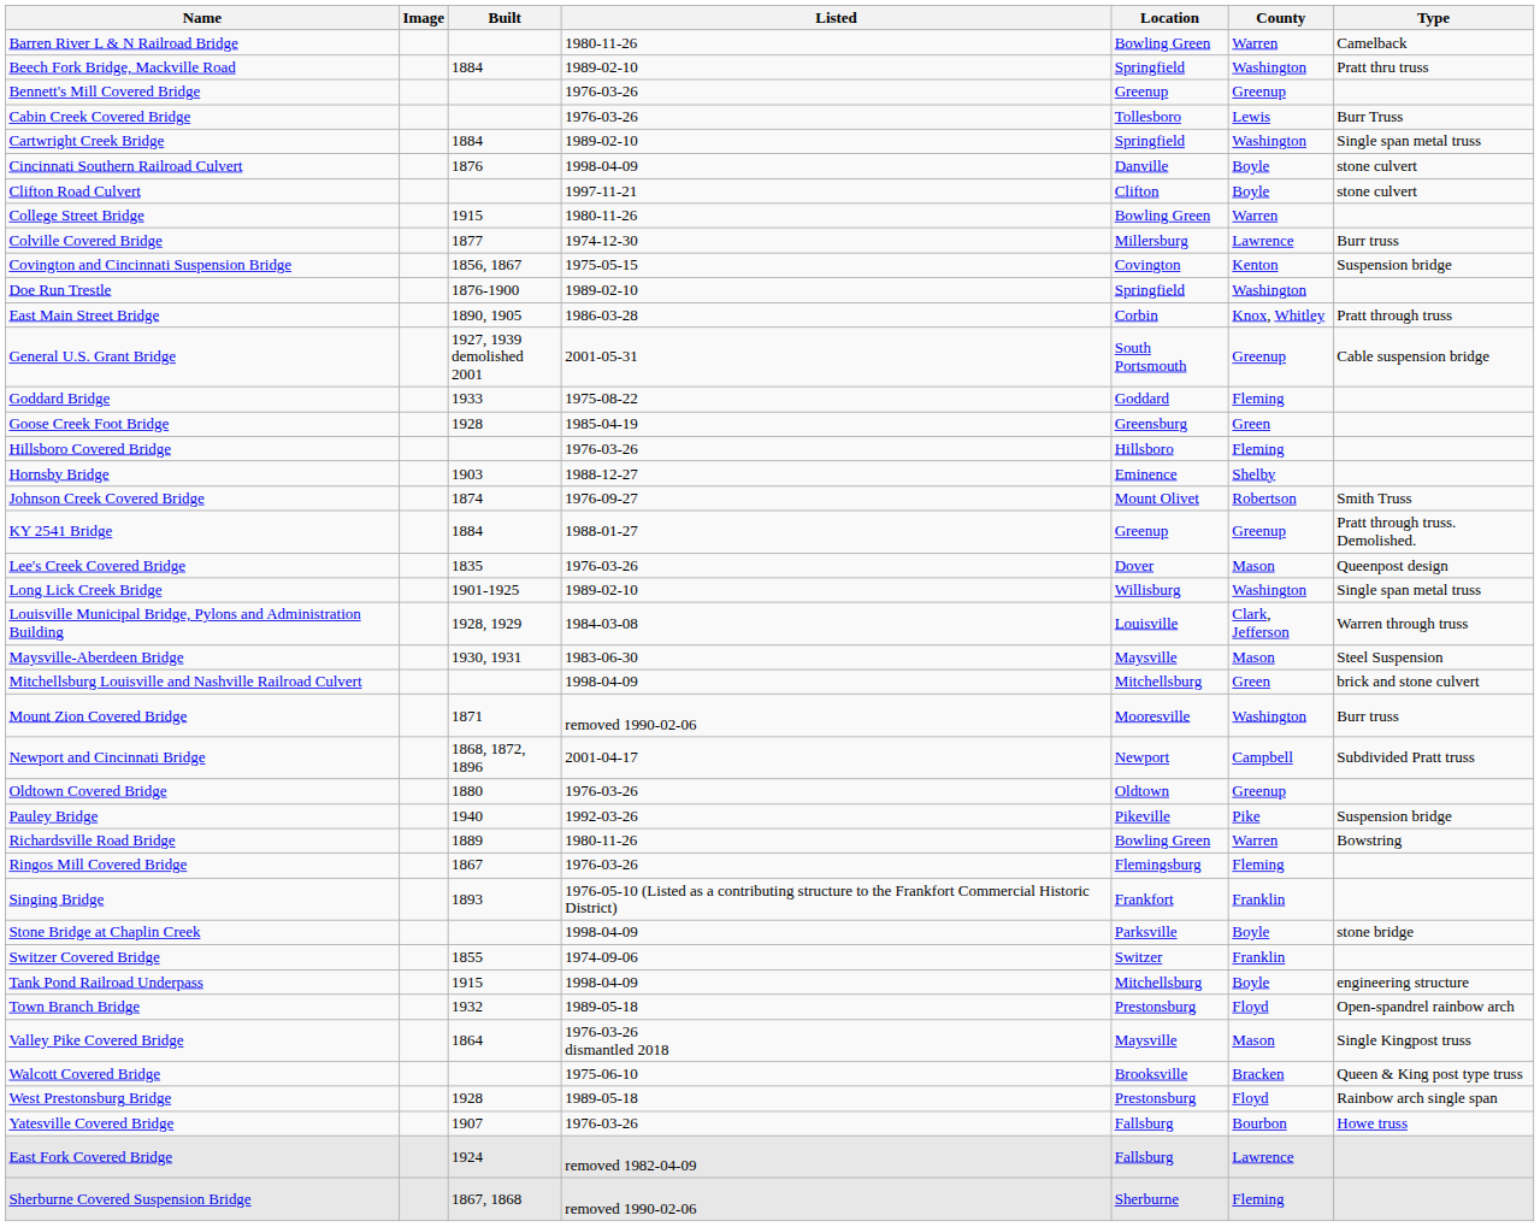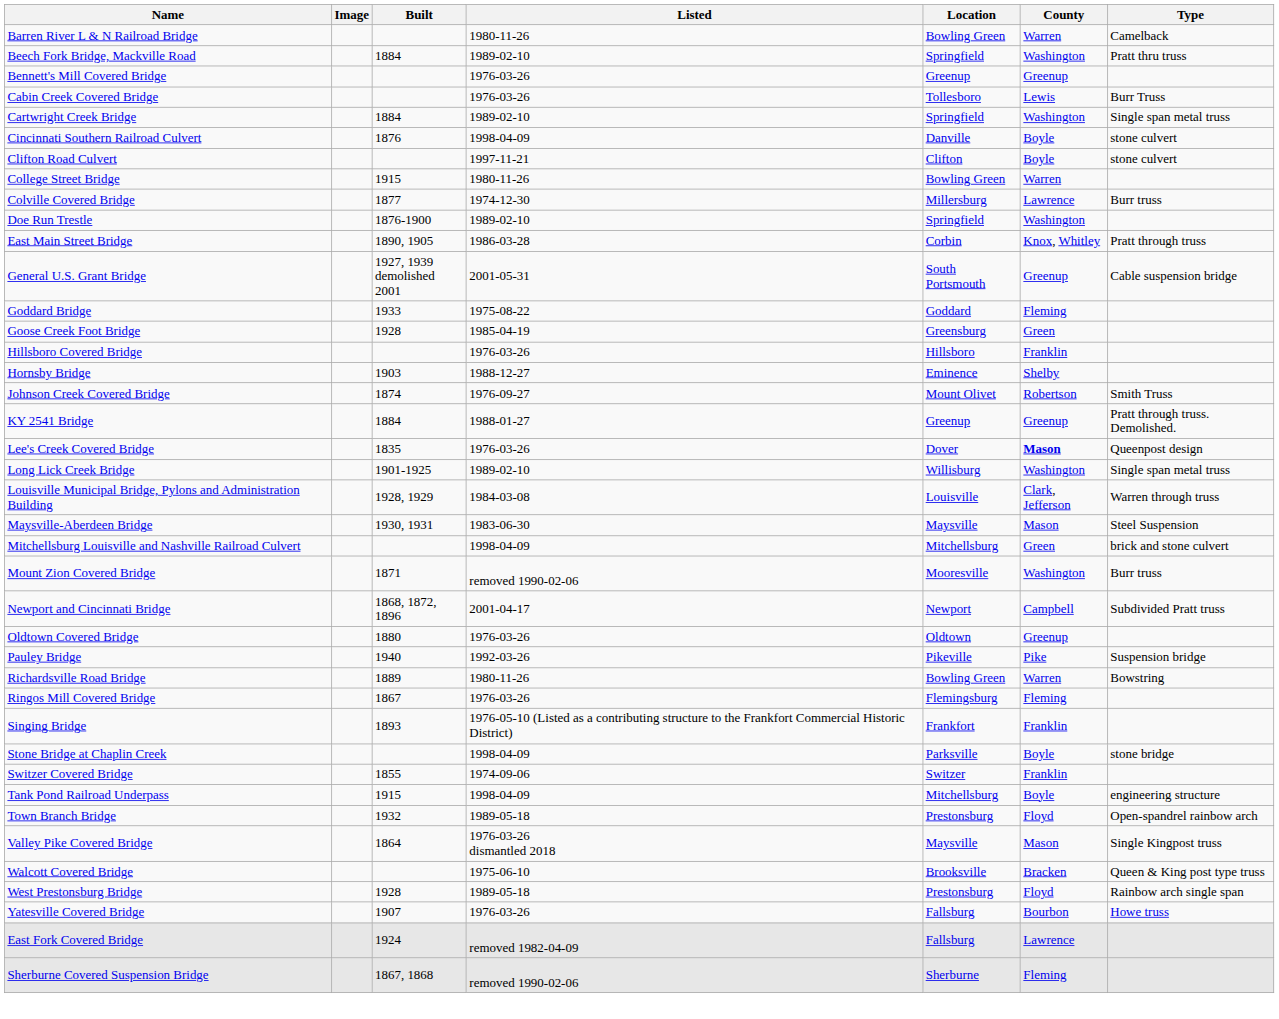- row: Covington and Cincinnati Suspension Bridge | 1856, 1867 | 1975-05-15 | Covington | Kenton | Suspension bridge
Hillsboro Covered Bridge | County: Fleming -> Franklin
Lee's Creek Covered Bridge | County: normal -> bold
